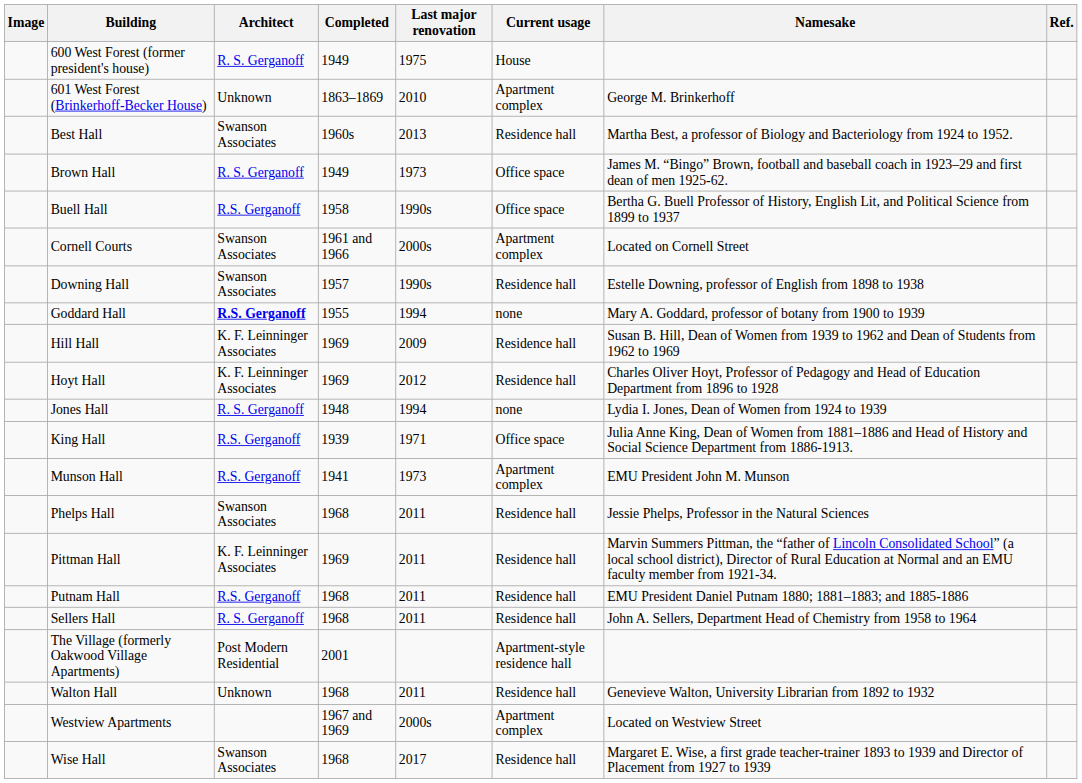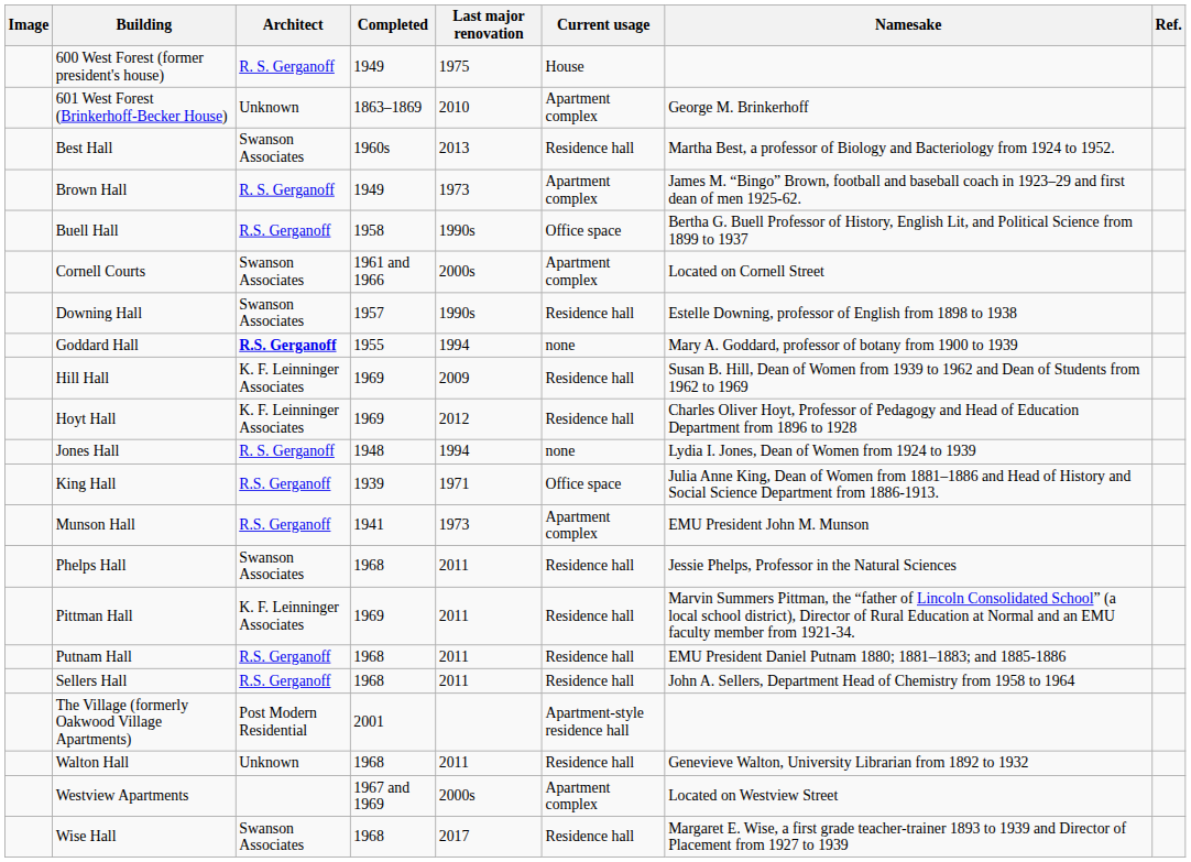Brown Hall | Current usage: Office space -> Apartment complex
Sellers Hall | Architect: R. S. Gerganoff -> R.S. Gerganoff
